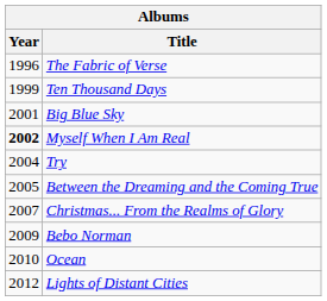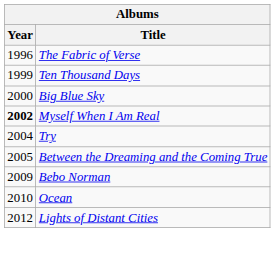Big Blue Sky | Year: 2001 -> 2000
- row: 2007 | Christmas... From the Realms of Glory
